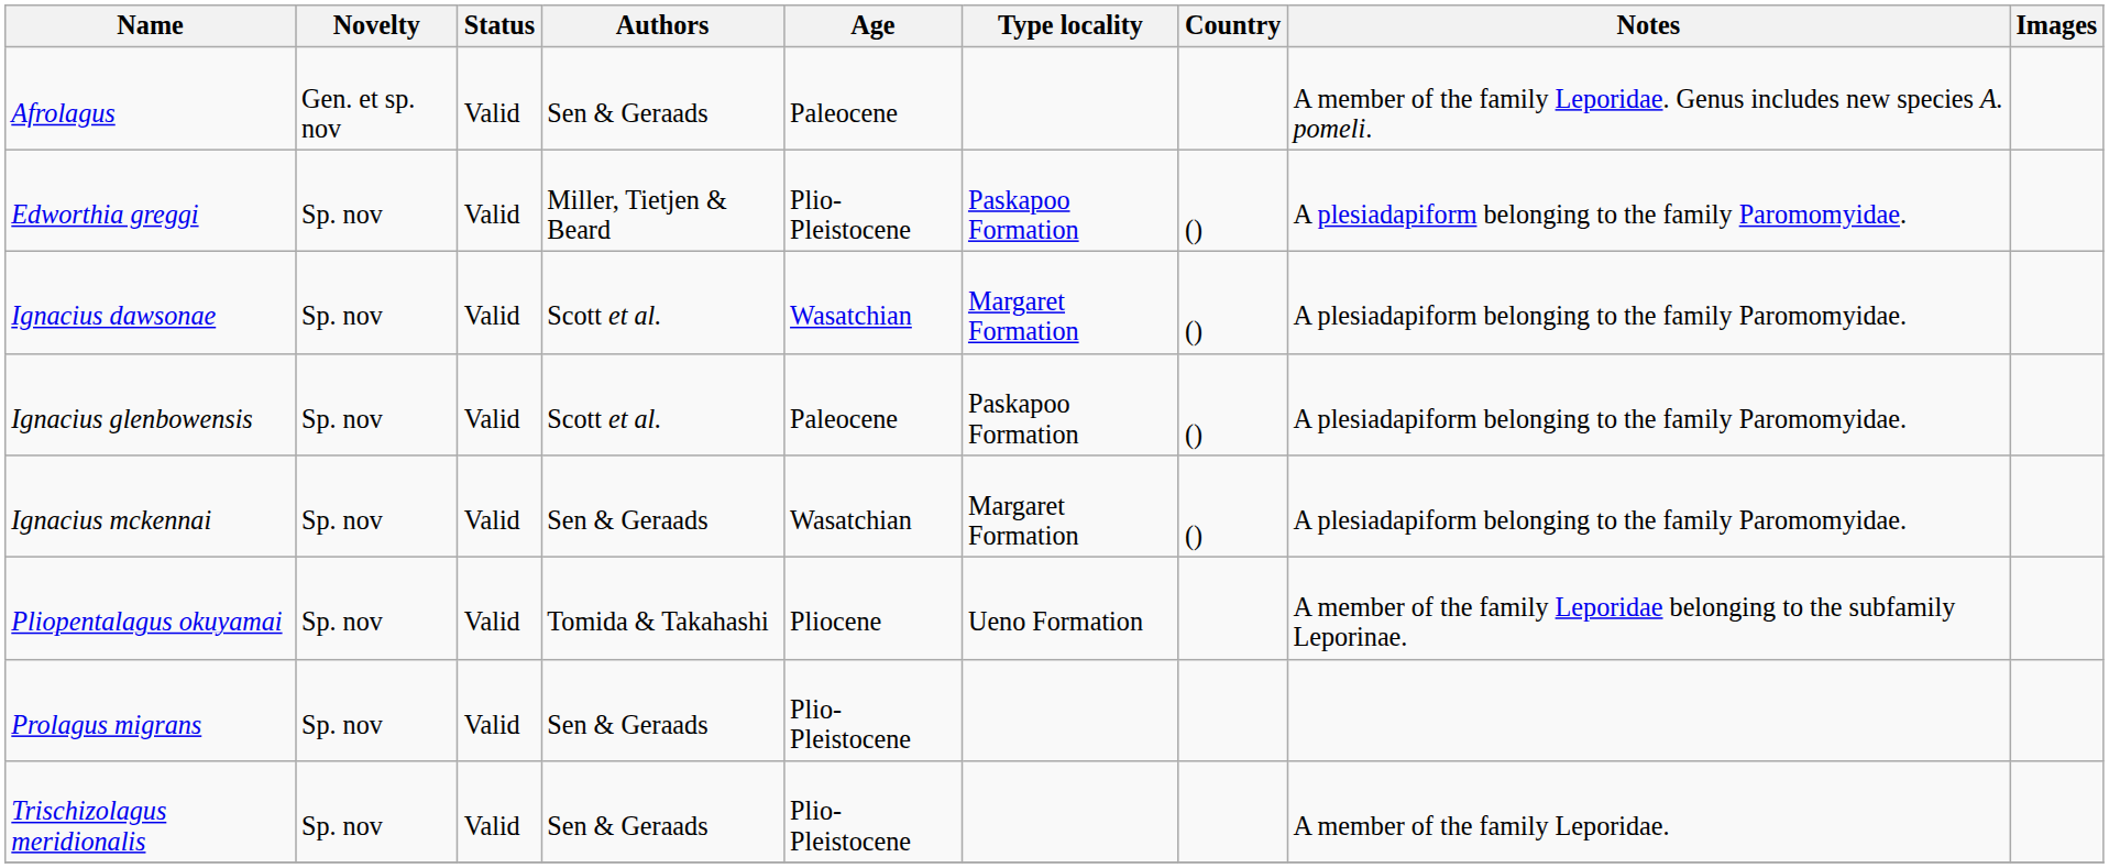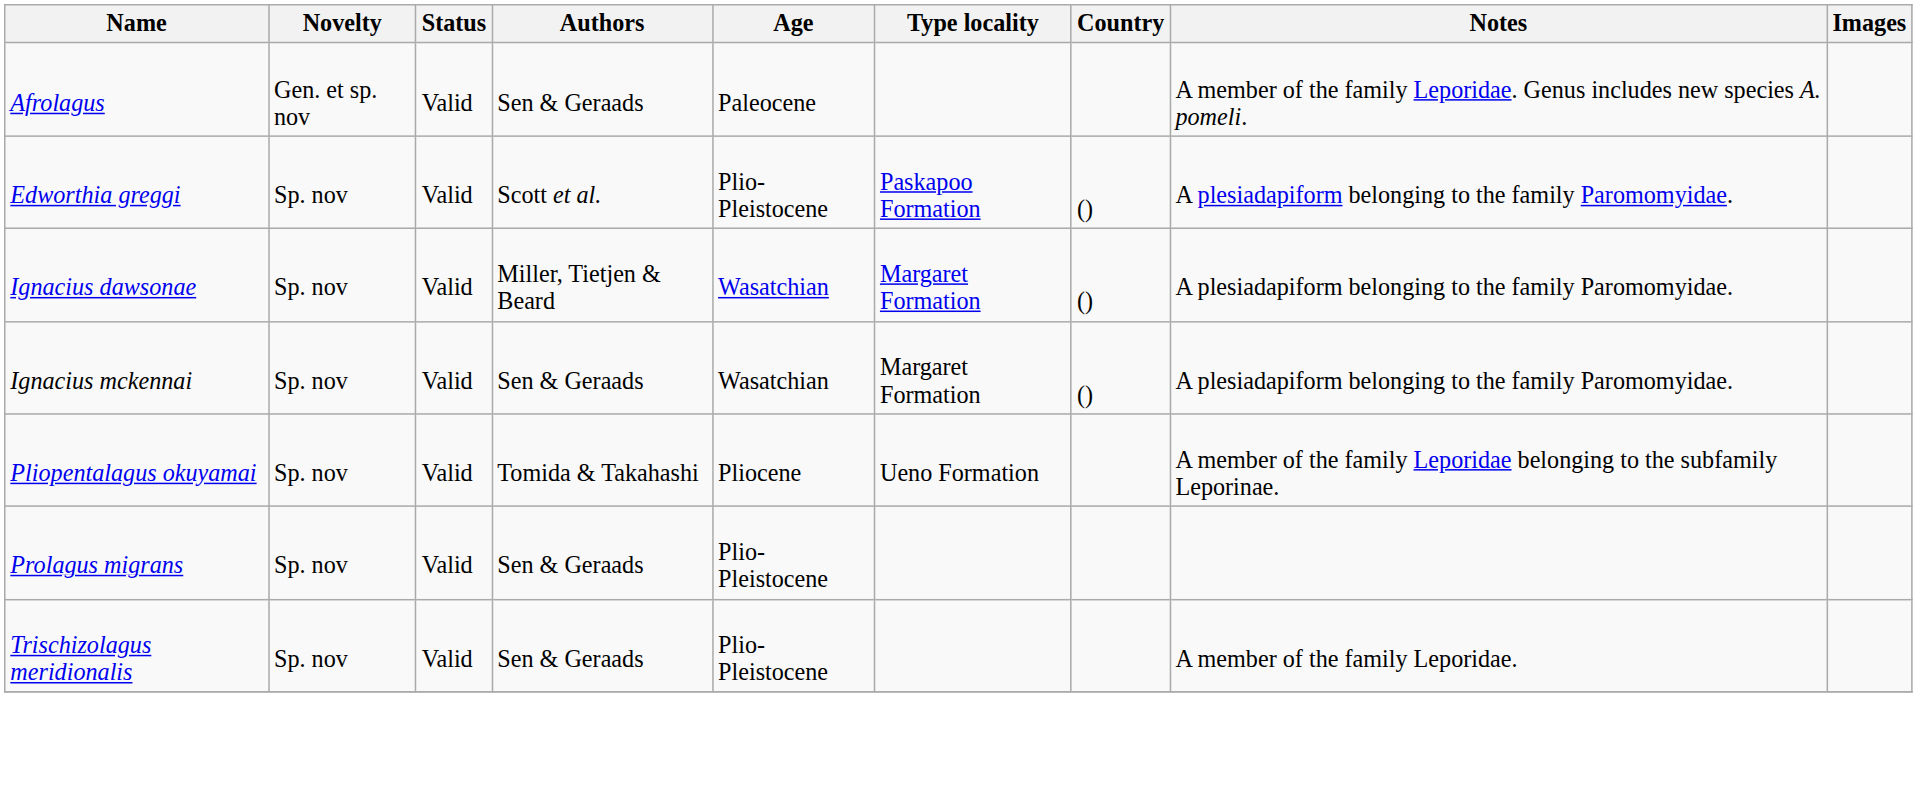Edworthia greggi | Authors: Miller, Tietjen & Beard -> Scott et al.
Ignacius dawsonae | Authors: Scott et al. -> Miller, Tietjen & Beard
- row: Ignacius glenbowensis | Sp. nov | Valid | Scott et al. | Paleocene | Paskapoo Formation | () | A plesiadapiform belonging to the family Paromomyidae.
